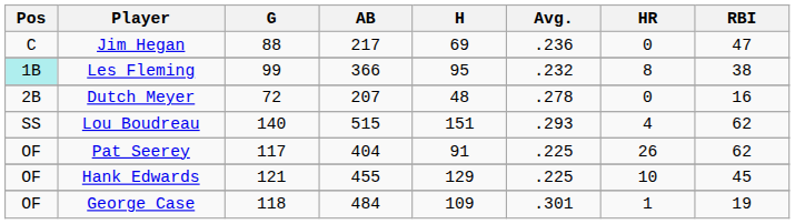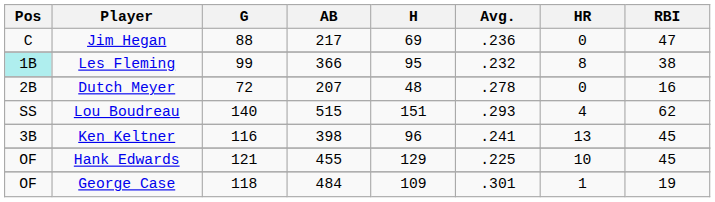+ row: 3B | Ken Keltner | 116 | 398 | 96 | .241 | 13 | 45
- row: OF | Pat Seerey | 117 | 404 | 91 | .225 | 26 | 62
